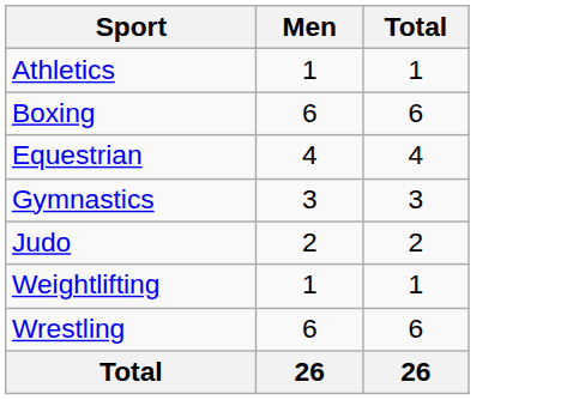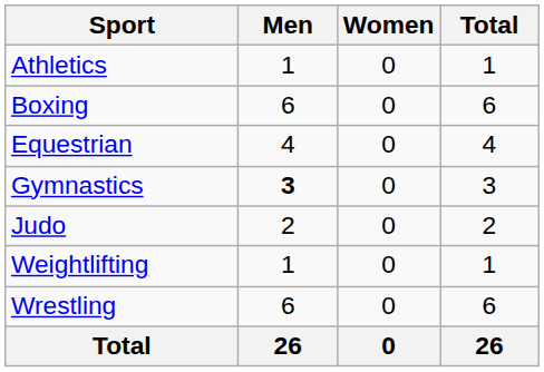+ column: Women | 0 | 0 | 0 | 0 | 0 | 0 | 0 | 0
Gymnastics | Men: normal -> bold
